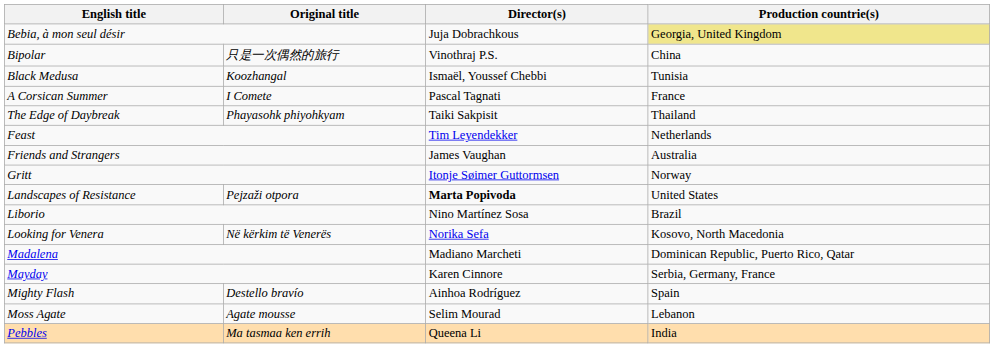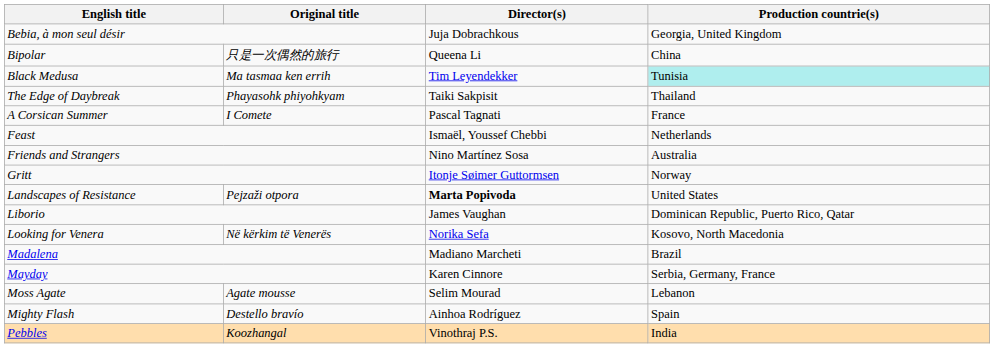Bebia, à mon seul désir | Production countrie(s): khaki background -> no background
Bipolar | Director(s): Vinothraj P.S. -> Queena Li
Black Medusa | Original title: Koozhangal -> Ma tasmaa ken errih
Black Medusa | Director(s): Ismaël, Youssef Chebbi -> Tim Leyendekker
Black Medusa | Production countrie(s): no background -> paleturquoise background
rows swapped: A Corsican Summer <-> The Edge of Daybreak
Feast | Director(s): Tim Leyendekker -> Ismaël, Youssef Chebbi
Friends and Strangers | Director(s): James Vaughan -> Nino Martínez Sosa
Liborio | Director(s): Nino Martínez Sosa -> James Vaughan
Liborio | Production countrie(s): Brazil -> Dominican Republic, Puerto Rico, Qatar
Madalena | Production countrie(s): Dominican Republic, Puerto Rico, Qatar -> Brazil
rows swapped: Mighty Flash <-> Moss Agate
Pebbles | Original title: Ma tasmaa ken errih -> Koozhangal
Pebbles | Director(s): Queena Li -> Vinothraj P.S.
